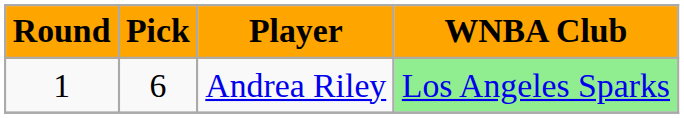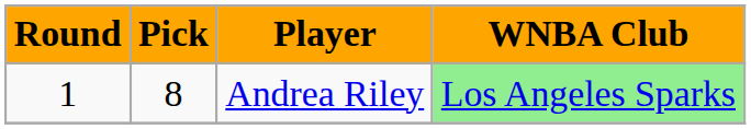Andrea Riley | Pick: 6 -> 8
